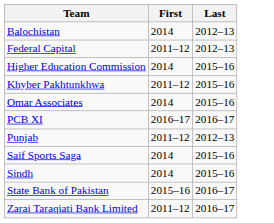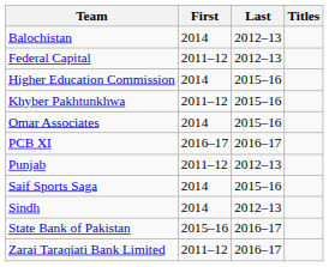+ column: Titles
Sindh | Last: 2015–16 -> 2012–13
